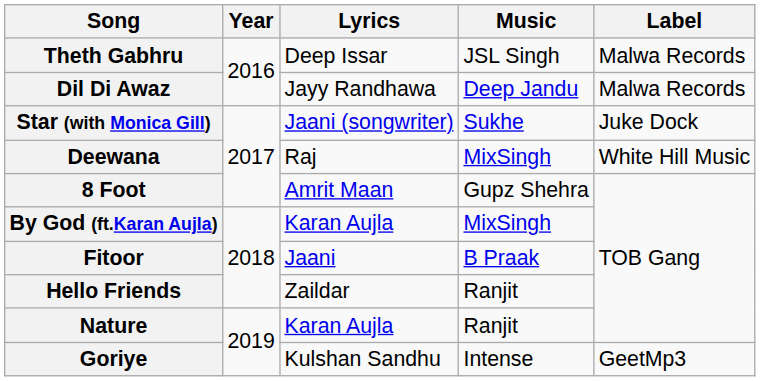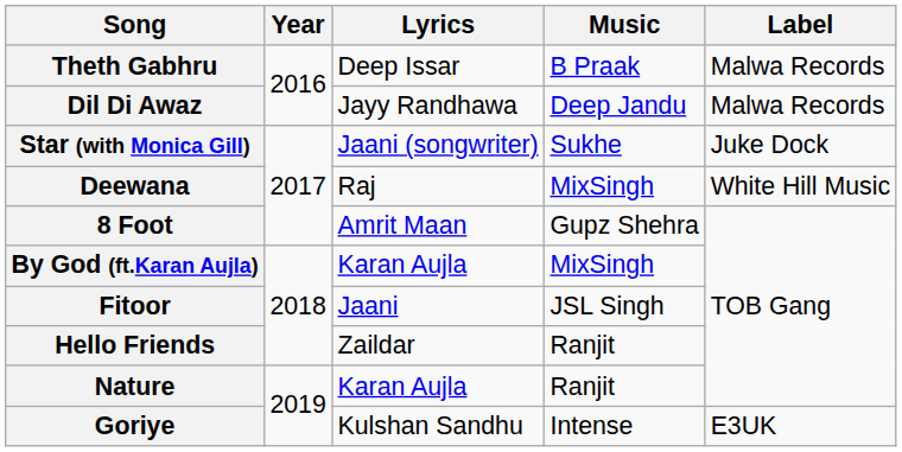Theth Gabhru | Music: JSL Singh -> B Praak
Fitoor | Music: B Praak -> JSL Singh
Goriye | Label: GeetMp3 -> E3UK
